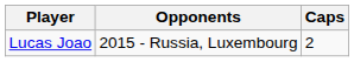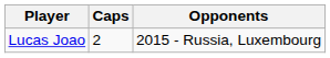columns swapped: Caps <-> Opponents
